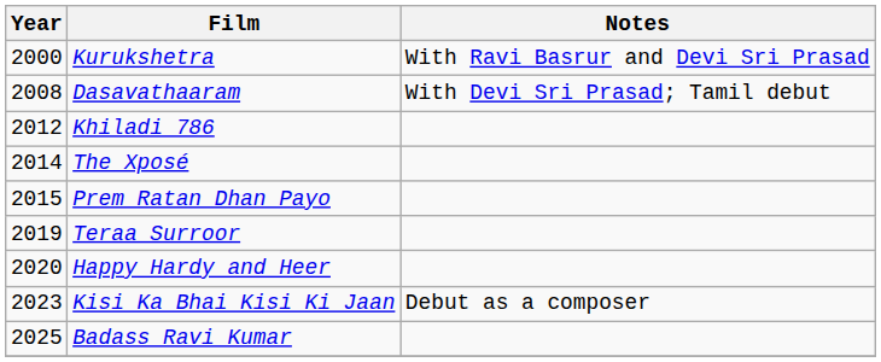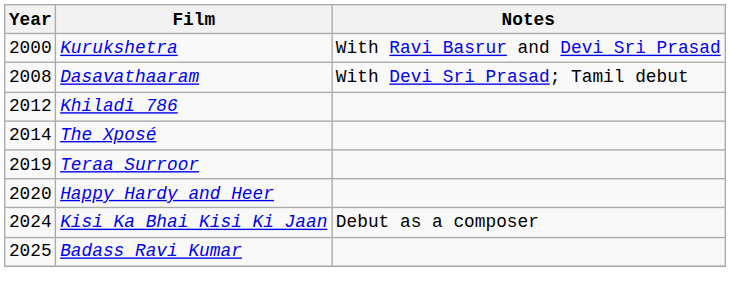- row: 2015 | Prem Ratan Dhan Payo
Kisi Ka Bhai Kisi Ki Jaan | Year: 2023 -> 2024
